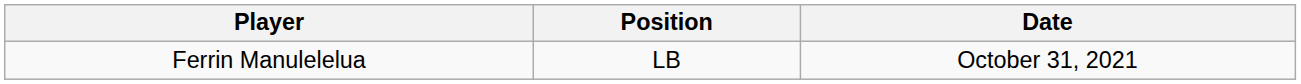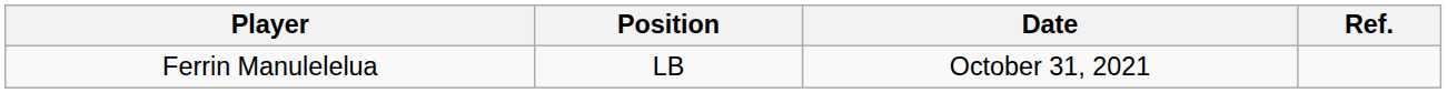+ column: Ref.
